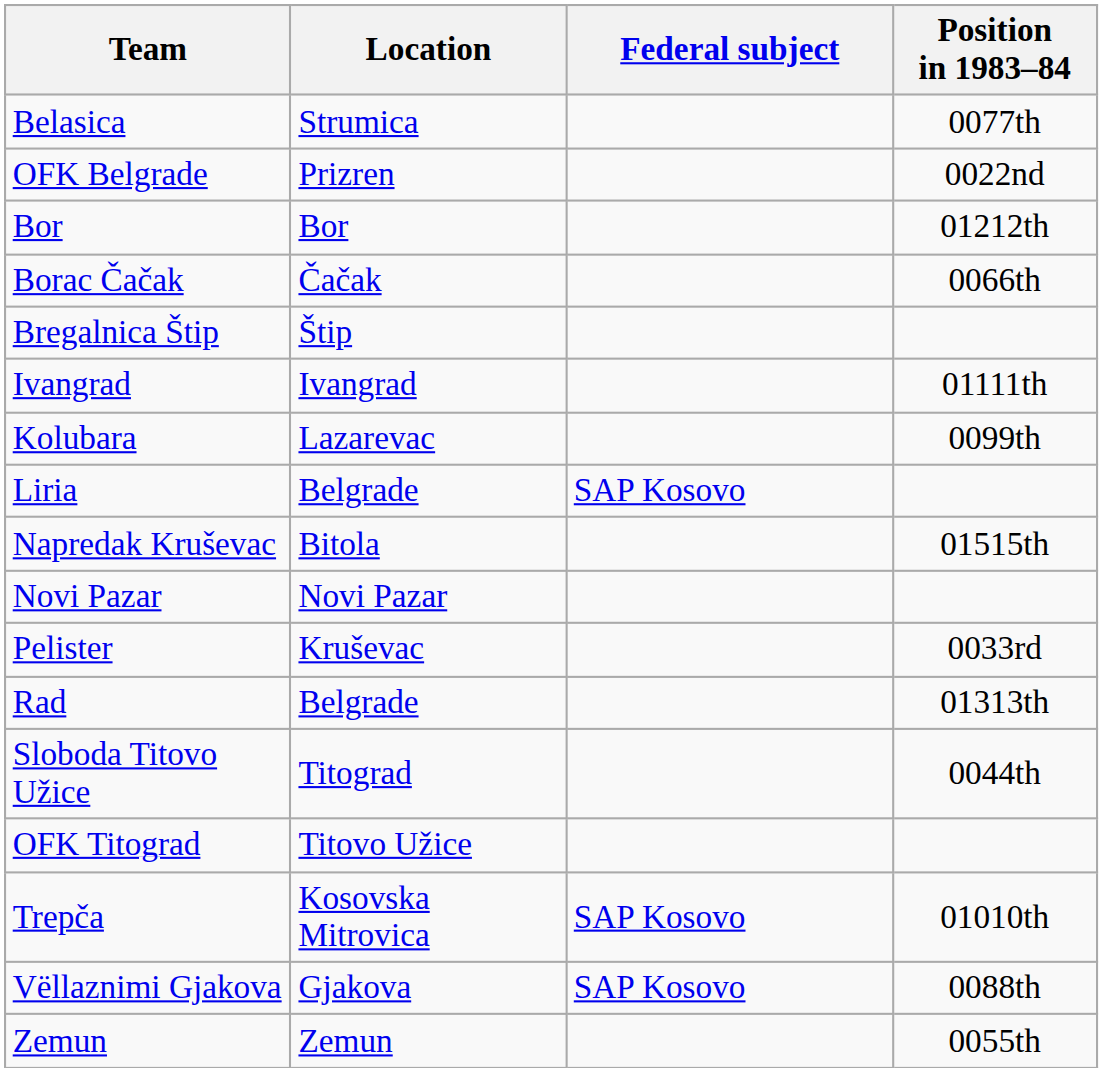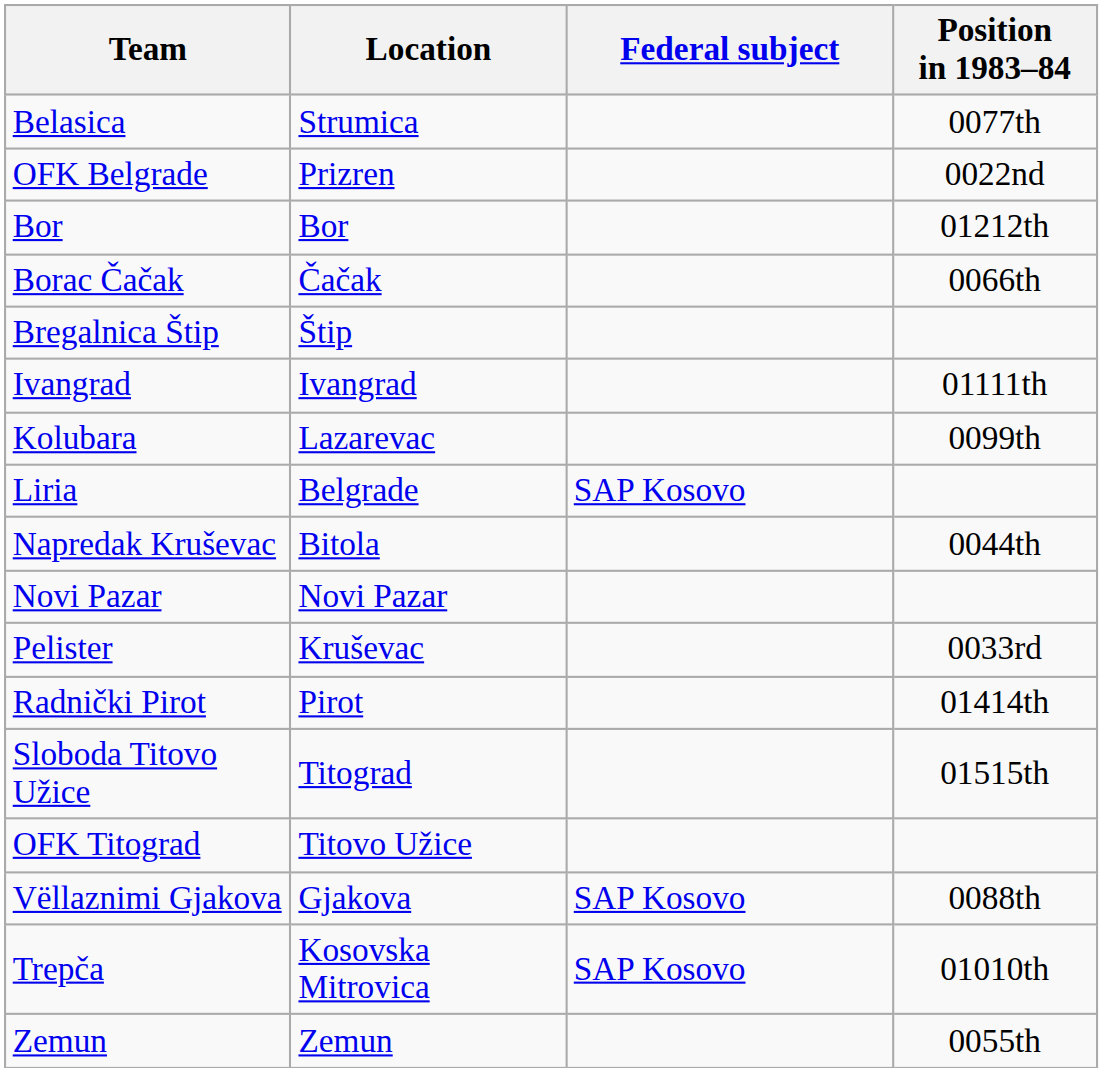Napredak Kruševac | Position in 1983–84: 01515th -> 0044th
- row: Rad | Belgrade | 01313th
+ row: Radnički Pirot | Pirot | 01414th
Sloboda Titovo Užice | Position in 1983–84: 0044th -> 01515th
rows swapped: Trepča <-> Vëllaznimi Gjakova
